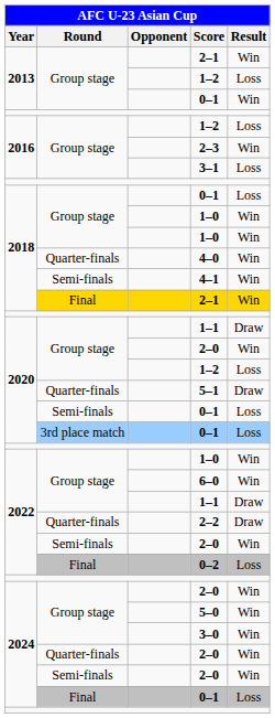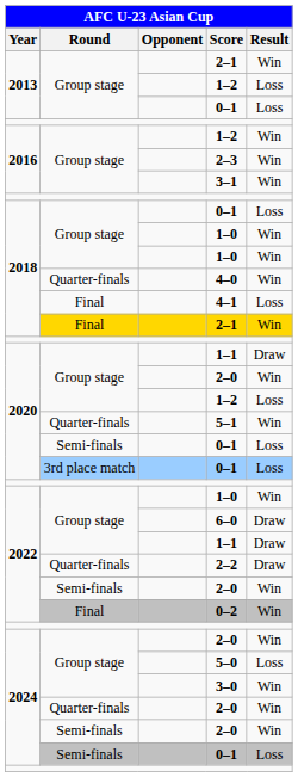2013 / 0–1 | Result: Win -> Loss
2016 / 1–2 | Result: Loss -> Win
3–1 | Result: Loss -> Win
4–1 | Round: Semi-finals -> Final
4–1 | Result: Win -> Loss
5–1 | Result: Draw -> Win
6–0 | Result: Win -> Draw
0–2 | Result: Loss -> Win
5–0 | Result: Win -> Loss
2024 / 0–1 | Round: Final -> Semi-finals
